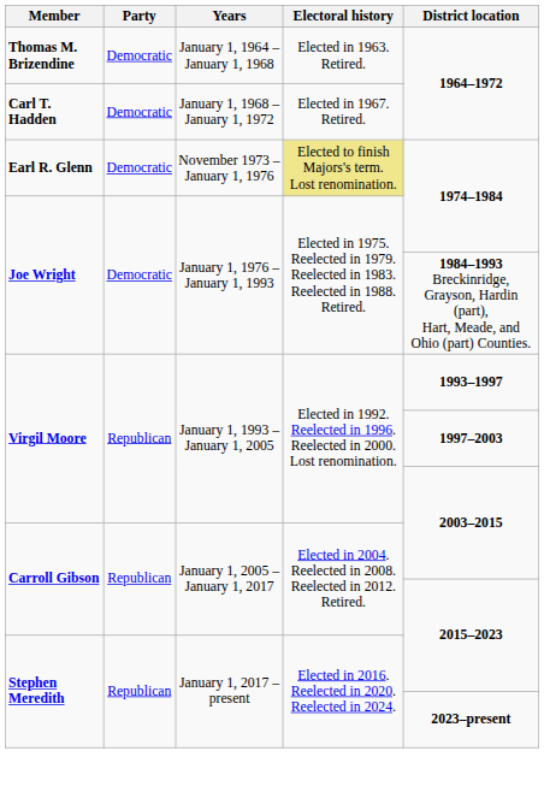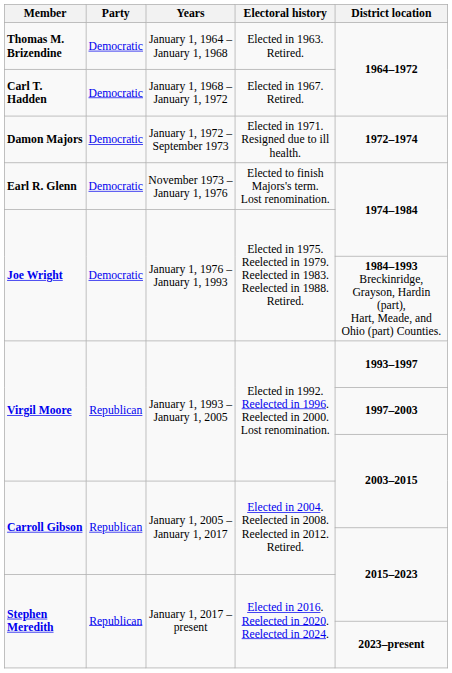+ row: Damon Majors | Democratic | January 1, 1972 – September 1973 | Elected in 1971. Resigned due to ill health. | 1972–1974
Earl R. Glenn | Electoral history: khaki background -> no background
